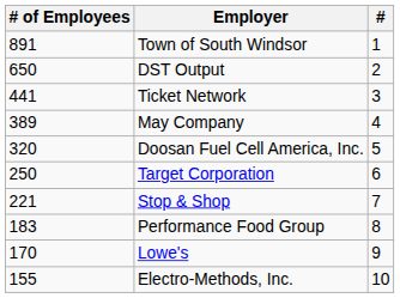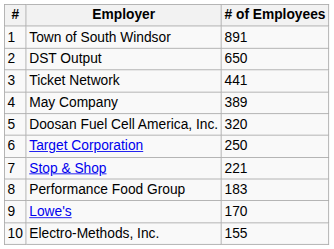columns swapped: # <-> # of Employees
